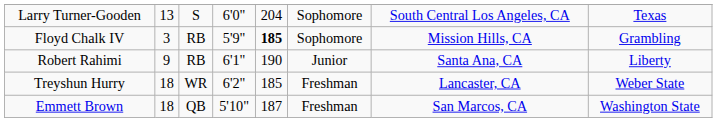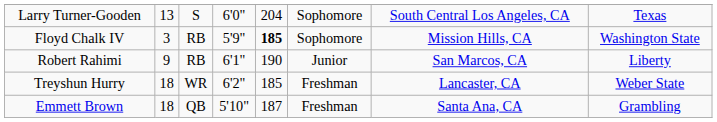Floyd Chalk IV | column 8: Grambling -> Washington State
Robert Rahimi | column 7: Santa Ana, CA -> San Marcos, CA
Emmett Brown | column 7: San Marcos, CA -> Santa Ana, CA
Emmett Brown | column 8: Washington State -> Grambling
